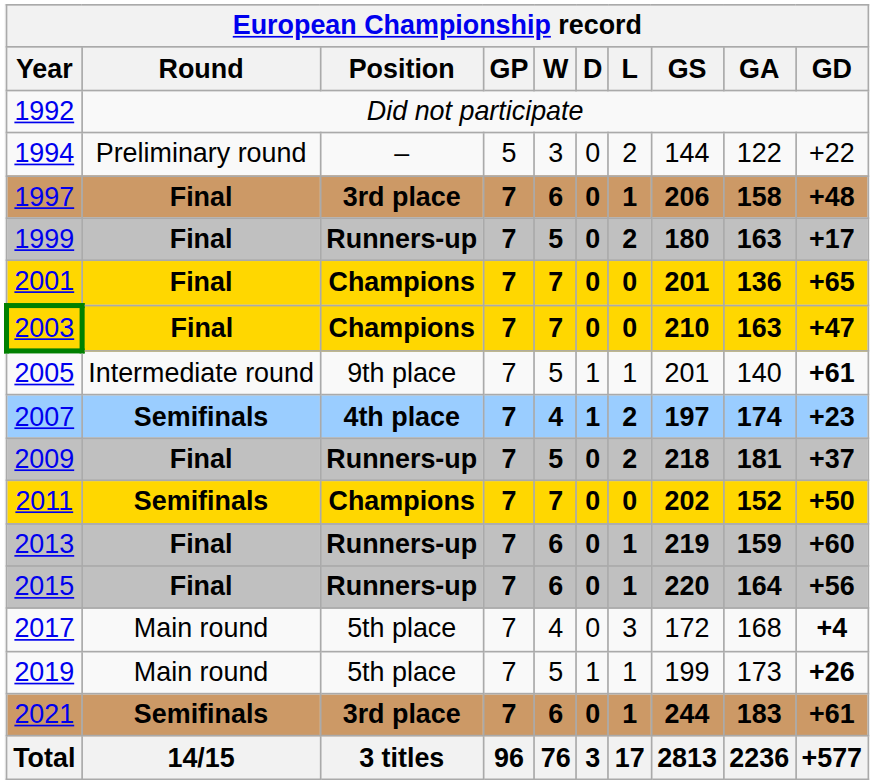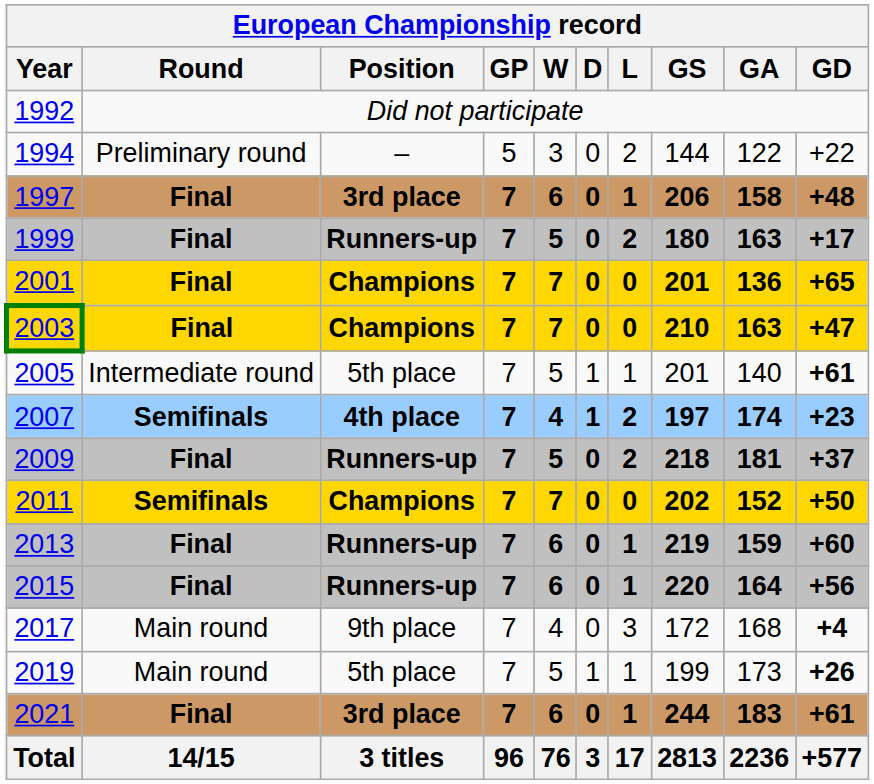2005 | Position: 9th place -> 5th place
2017 | Position: 5th place -> 9th place
2021 | Round: Semifinals -> Final
